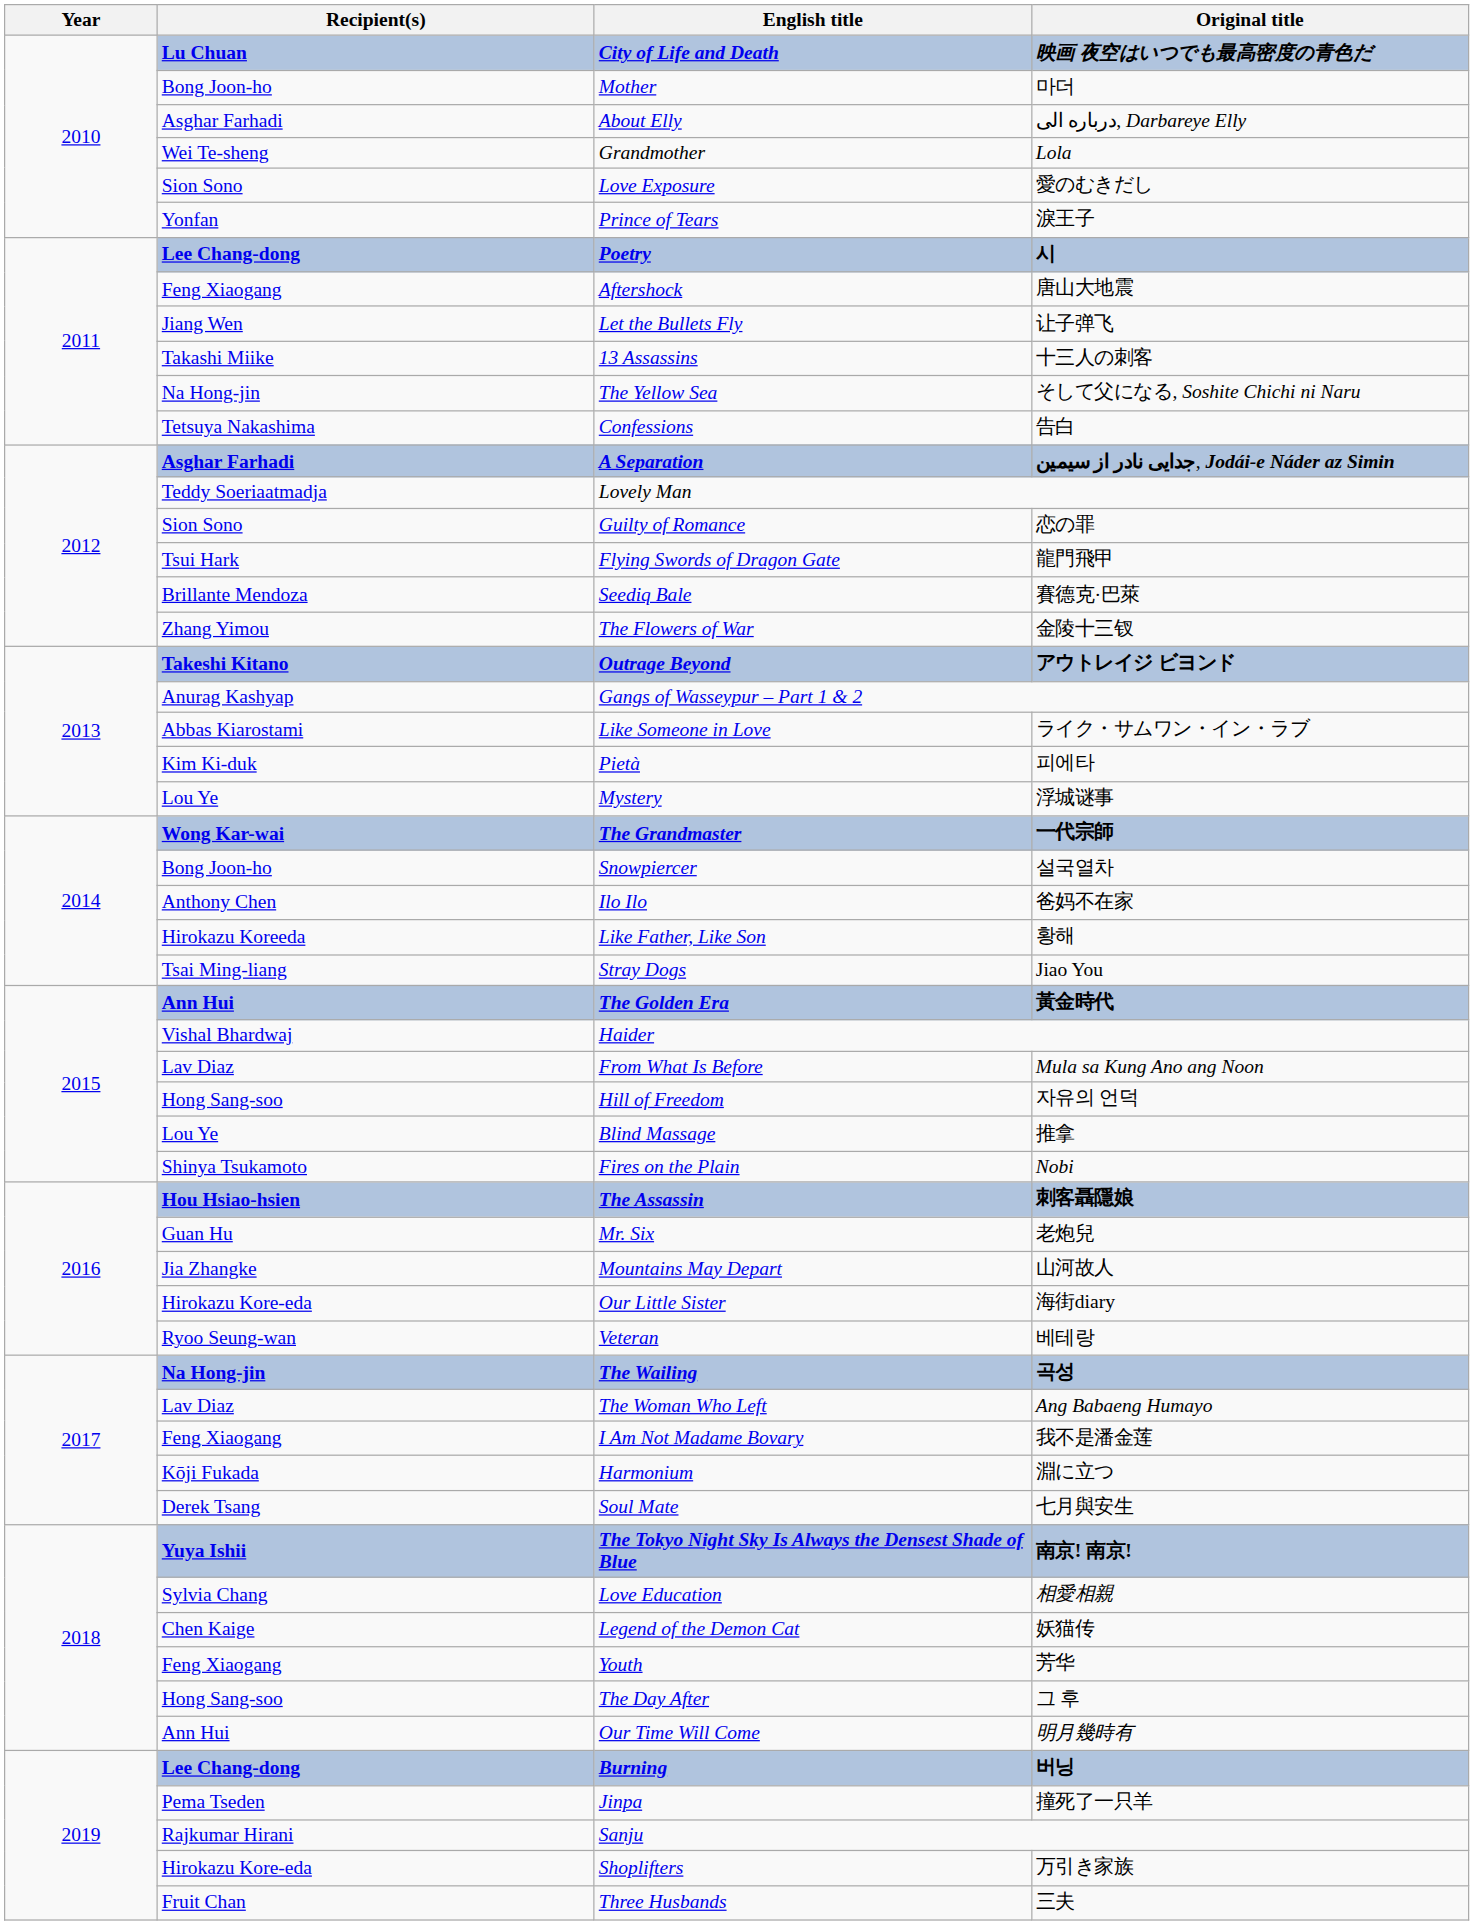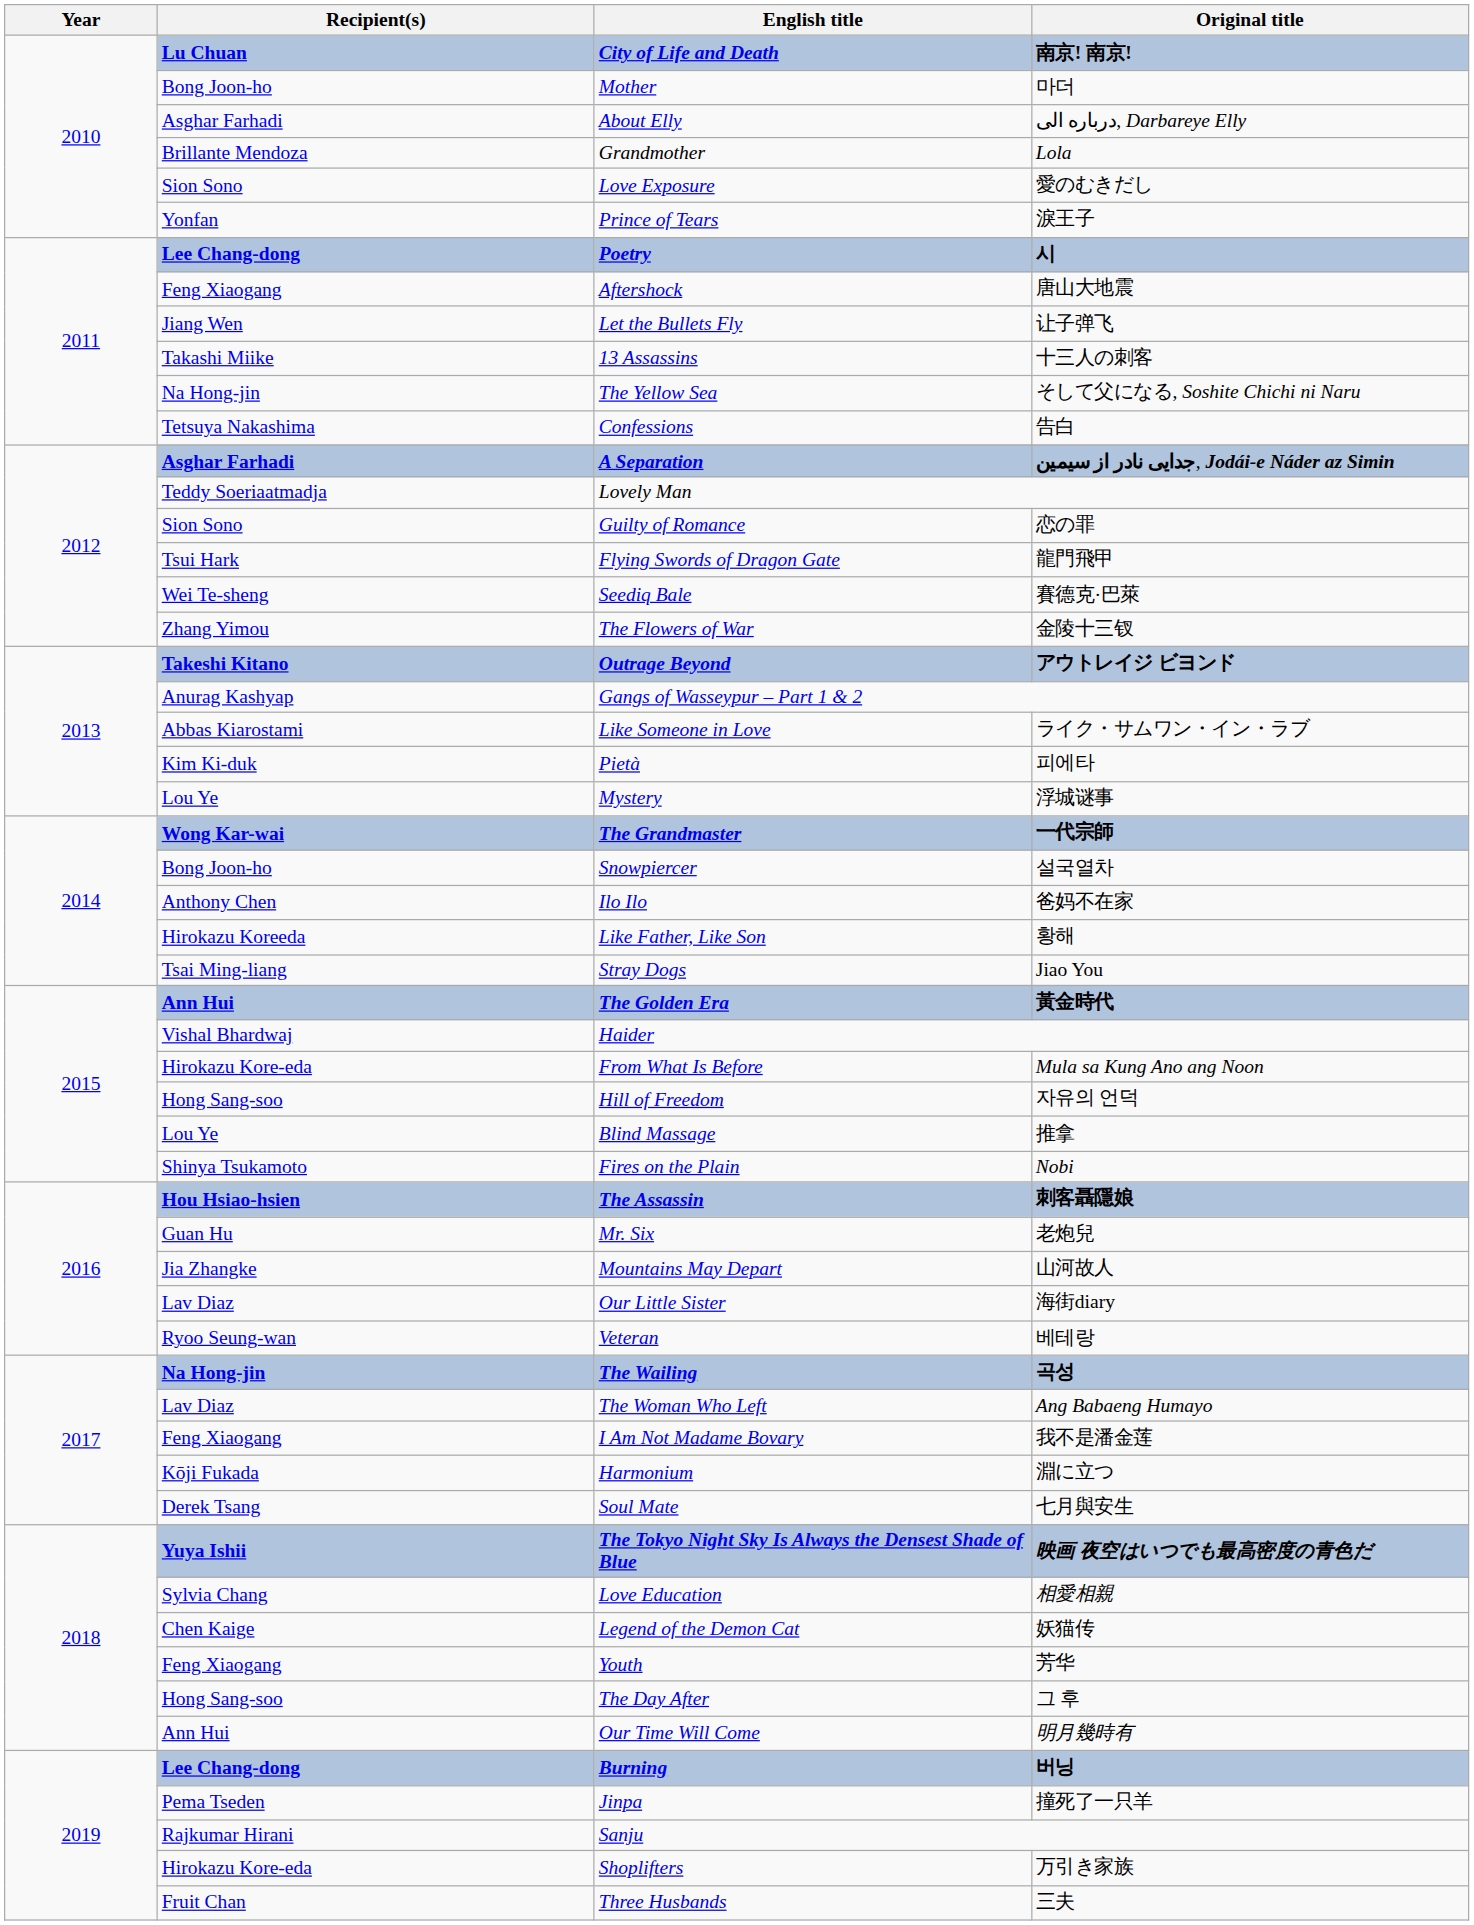City of Life and Death | Original title: 映画 夜空はいつでも最高密度の青色だ -> 南京! 南京!
Grandmother | Recipient(s): Wei Te-sheng -> Brillante Mendoza
Seediq Bale | Recipient(s): Brillante Mendoza -> Wei Te-sheng
From What Is Before | Recipient(s): Lav Diaz -> Hirokazu Kore-eda
Our Little Sister | Recipient(s): Hirokazu Kore-eda -> Lav Diaz
The Tokyo Night Sky Is Always the Densest Shade of Blue | Original title: 南京! 南京! -> 映画 夜空はいつでも最高密度の青色だ
